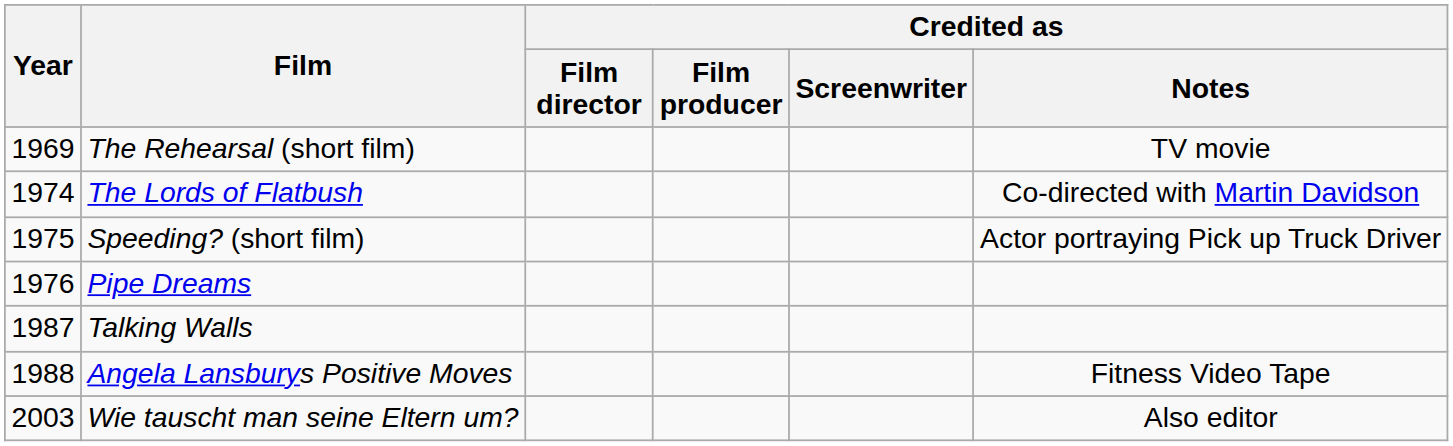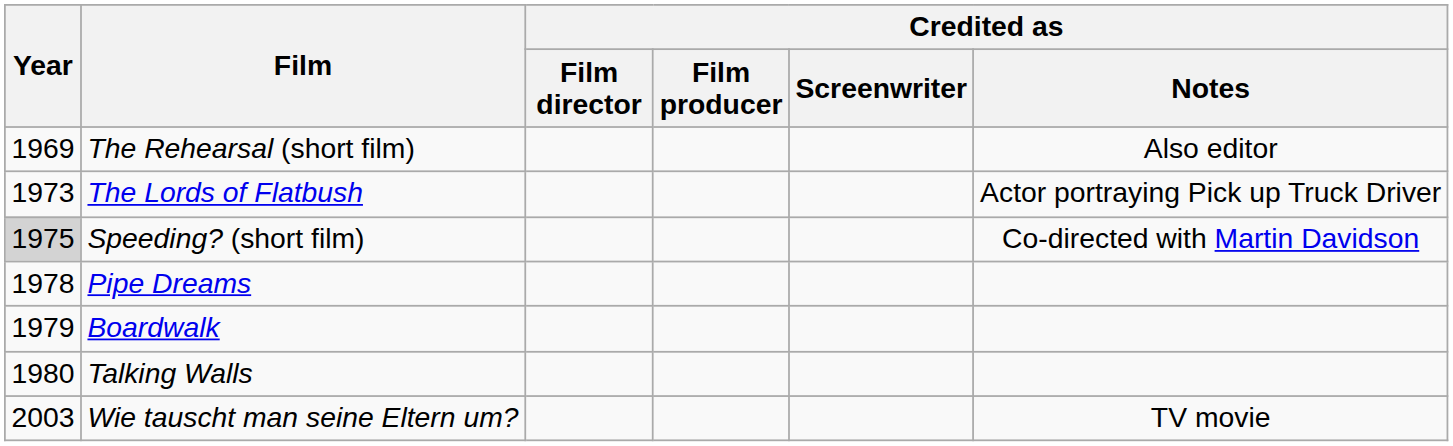The Rehearsal (short film) | Credited as / Notes: TV movie -> Also editor
The Lords of Flatbush | Year: 1974 -> 1973
The Lords of Flatbush | Credited as / Notes: Co-directed with Martin Davidson -> Actor portraying Pick up Truck Driver
Speeding? (short film) | Year: no background -> lightgrey background
Speeding? (short film) | Credited as / Notes: Actor portraying Pick up Truck Driver -> Co-directed with Martin Davidson
Pipe Dreams | Year: 1976 -> 1978
+ row: 1979 | Boardwalk
Talking Walls | Year: 1987 -> 1980
- row: 1988 | Angela Lansburys Positive Moves | Fitness Video Tape
Wie tauscht man seine Eltern um? | Credited as / Notes: Also editor -> TV movie
